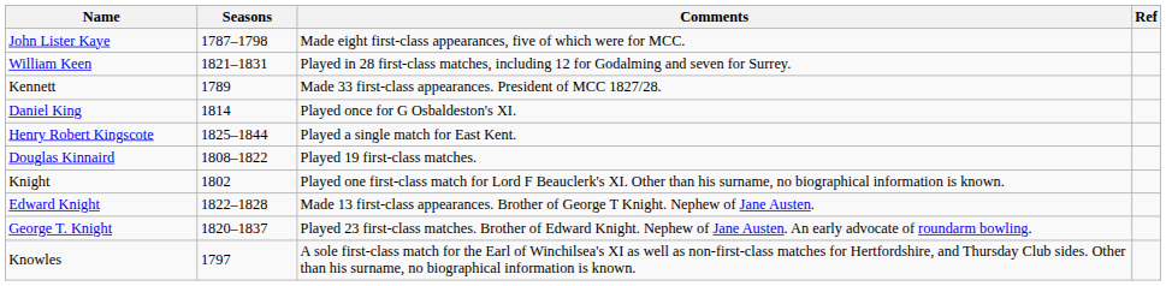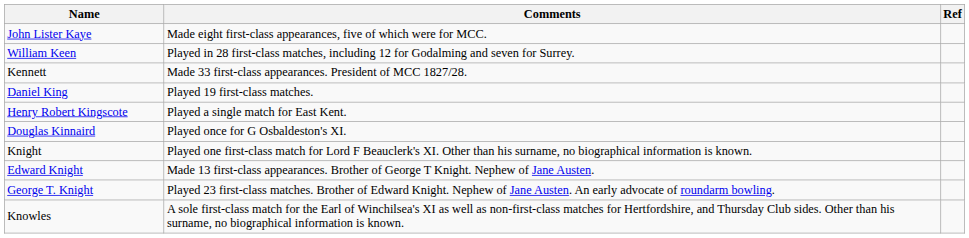- column: Seasons | 1787–1798 | 1821–1831 | 1789 | 1814 | 1825–1844 | 1808–1822 | 1802 | 1822–1828 | 1820–1837 | 1797
Daniel King | Comments: Played once for G Osbaldeston's XI. -> Played 19 first-class matches.
Douglas Kinnaird | Comments: Played 19 first-class matches. -> Played once for G Osbaldeston's XI.
